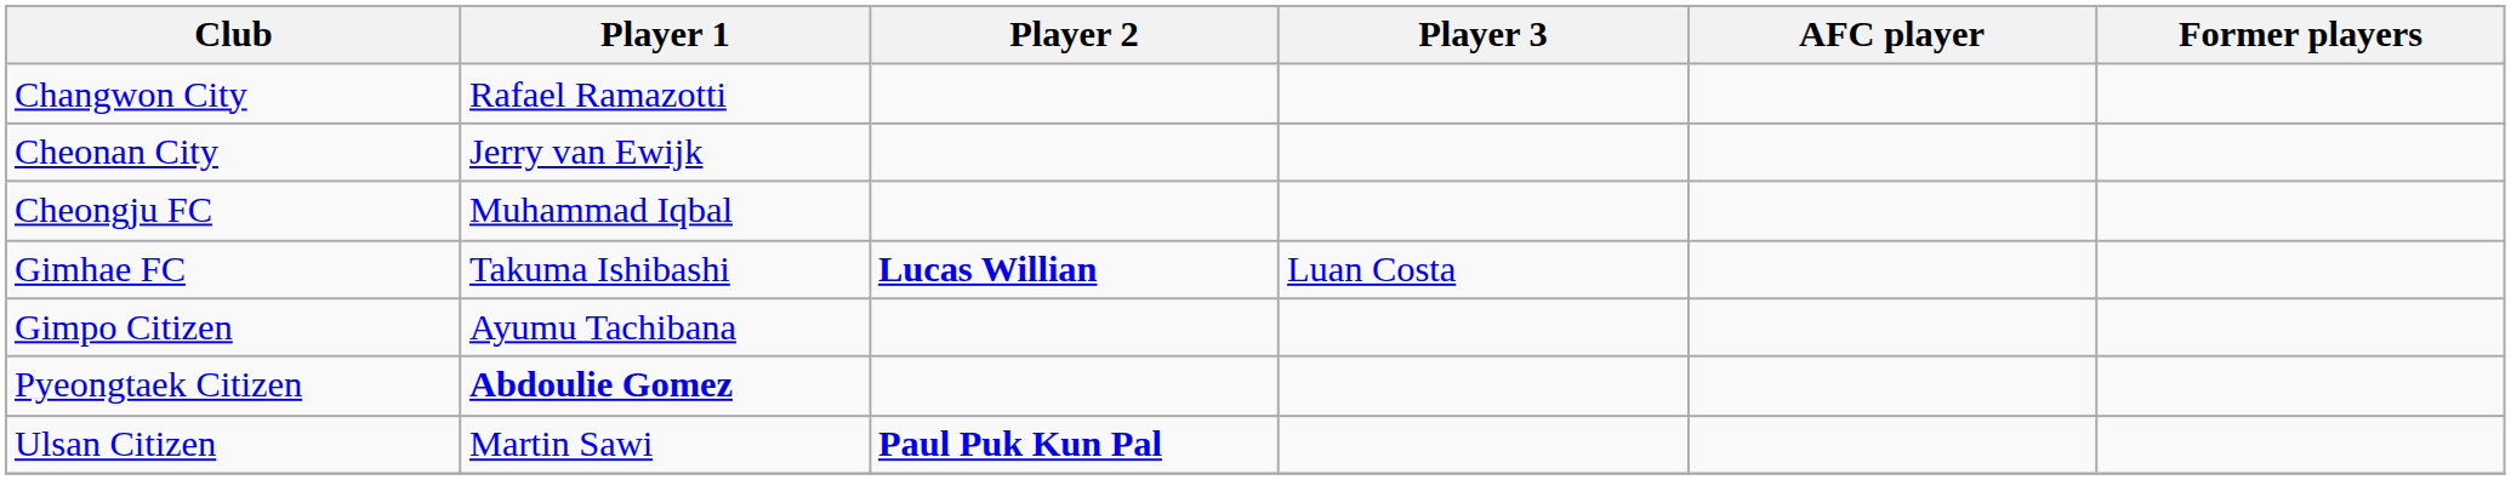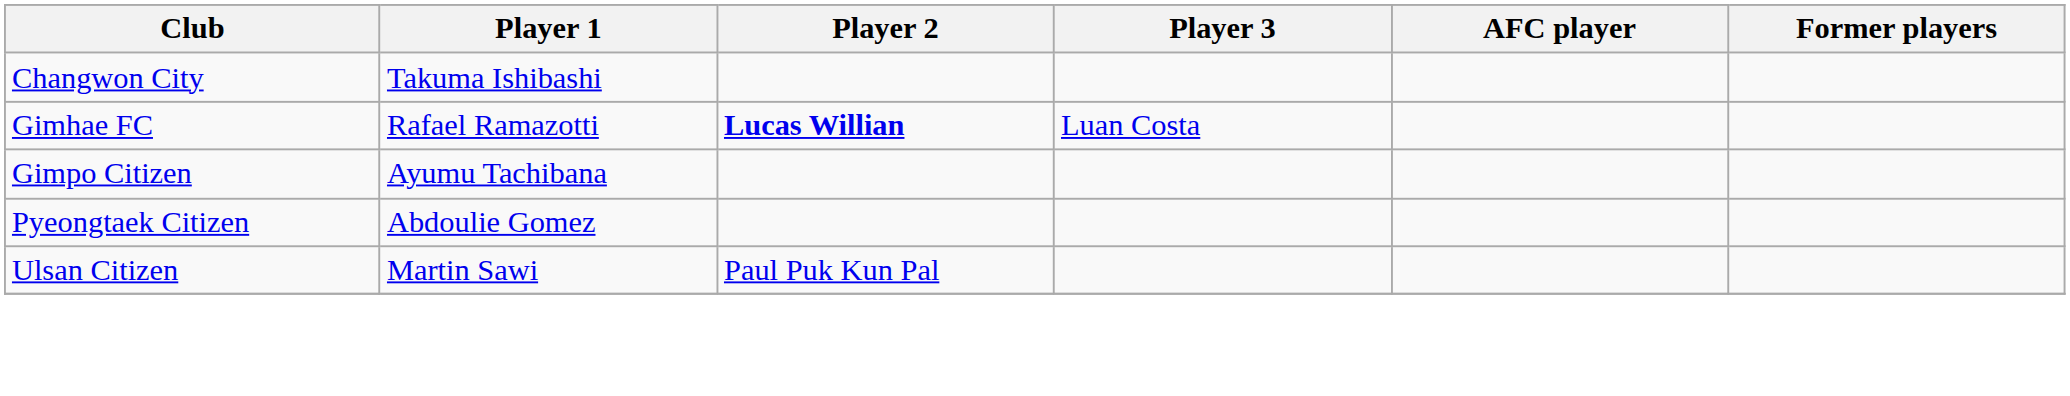Changwon City | Player 1: Rafael Ramazotti -> Takuma Ishibashi
- row: Cheonan City | Jerry van Ewijk
- row: Cheongju FC | Muhammad Iqbal
Gimhae FC | Player 1: Takuma Ishibashi -> Rafael Ramazotti
Pyeongtaek Citizen | Player 1: bold -> normal
Ulsan Citizen | Player 2: bold -> normal
